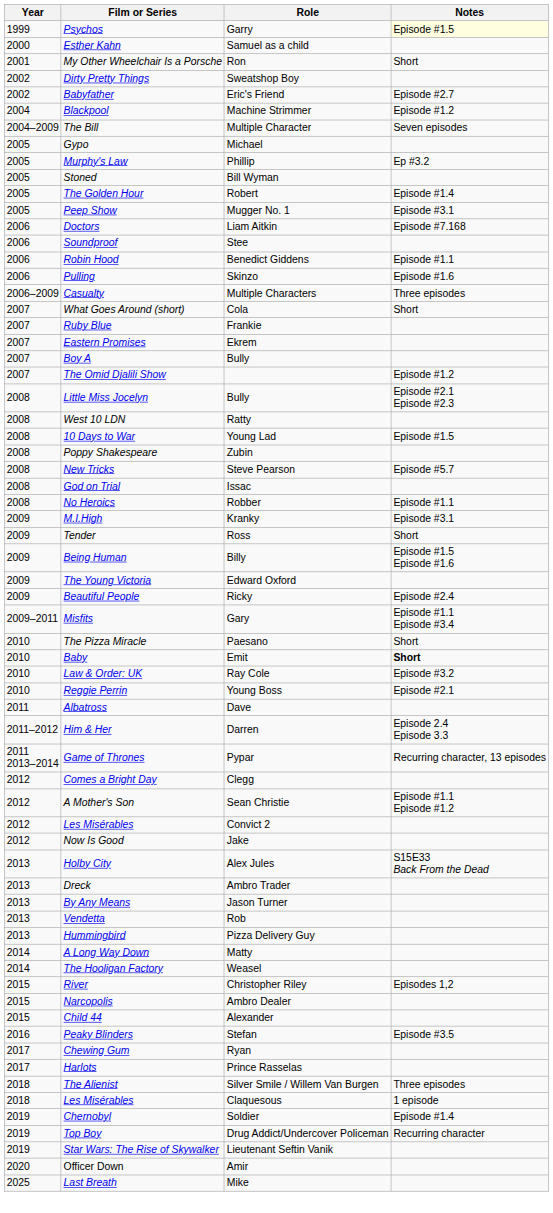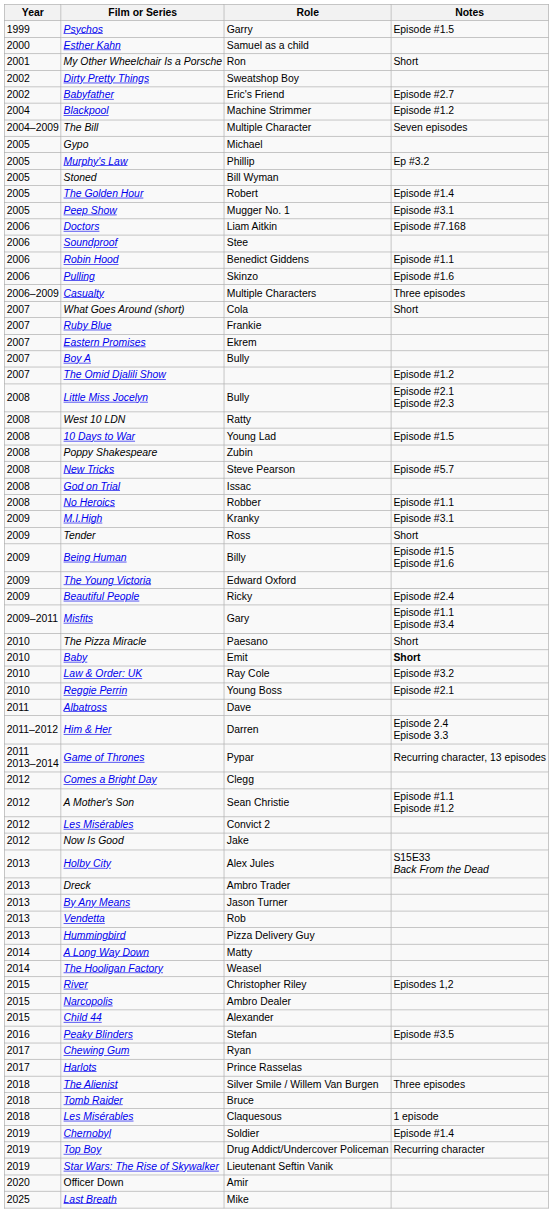Psychos | Notes: lightyellow background -> no background
+ row: 2018 | Tomb Raider | Bruce
